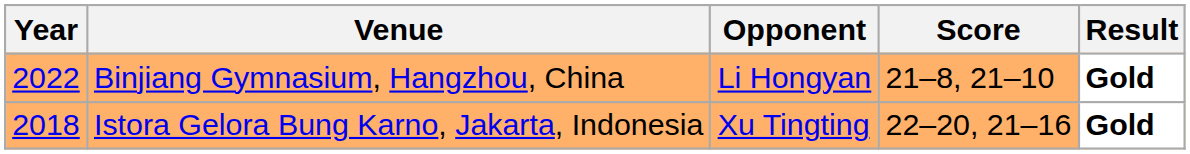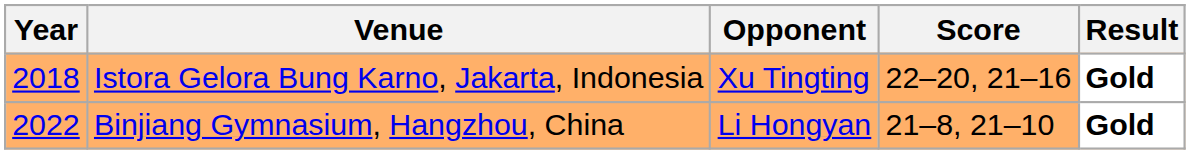rows swapped: Istora Gelora Bung Karno, Jakarta, Indonesia <-> Binjiang Gymnasium, Hangzhou, China
